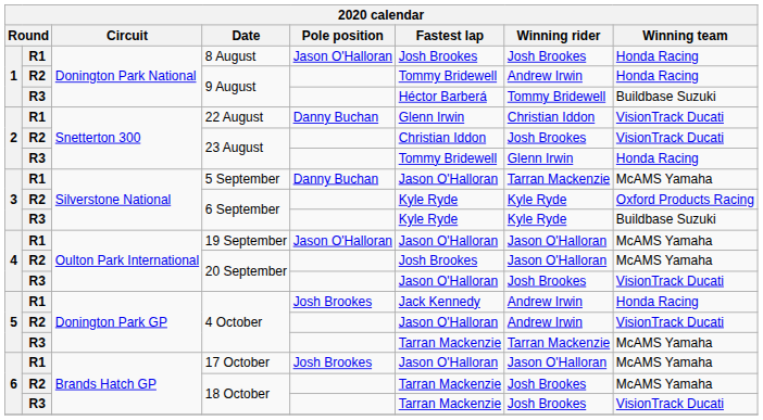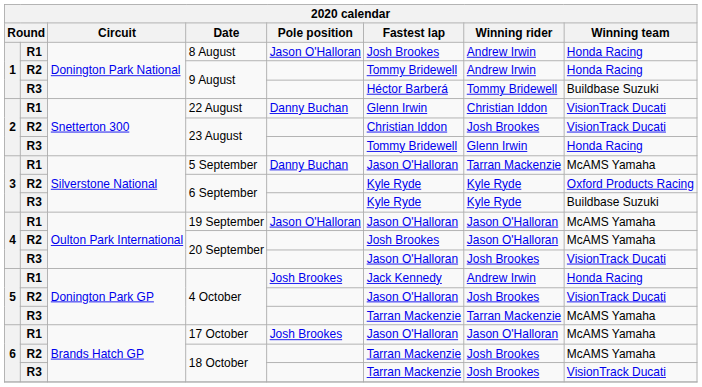8 August | Winning rider: Josh Brookes -> Andrew Irwin
R2 / 4 October | Winning rider: Andrew Irwin -> Josh Brookes
